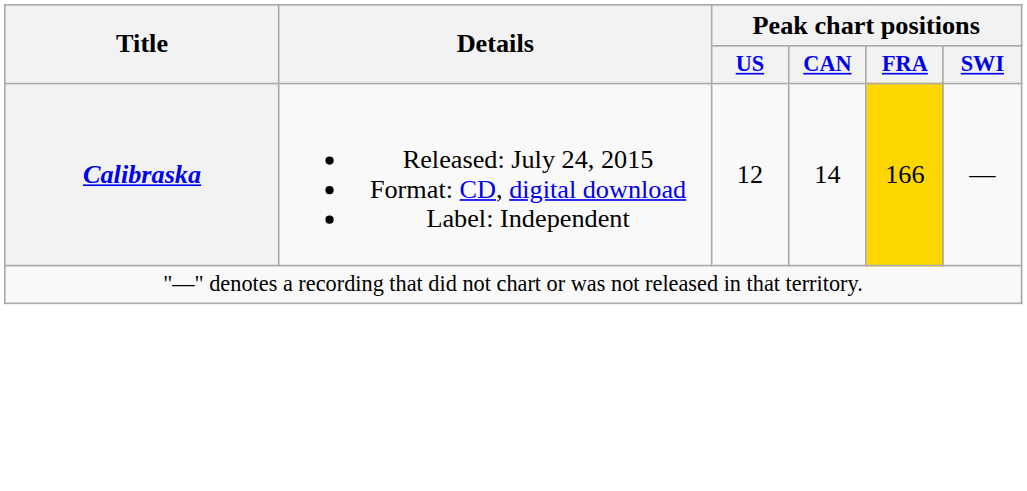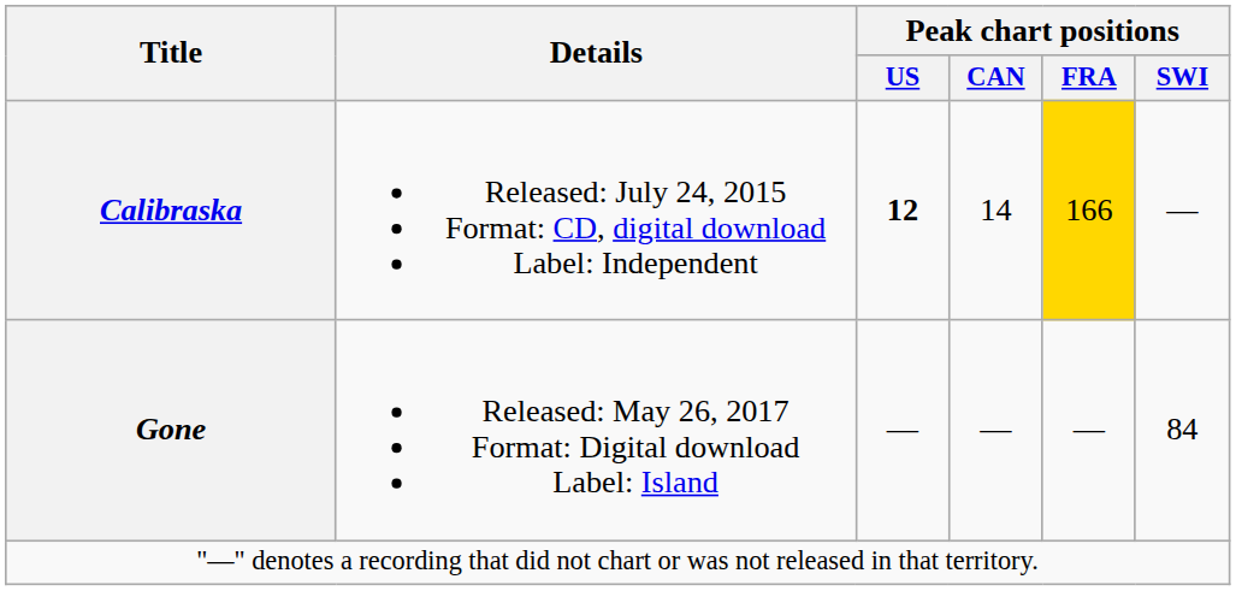Calibraska | Peak chart positions / US: normal -> bold
+ row: Gone | Released: May 26, 2017 Format: Digital download Label: Island | — | — | — | 84
